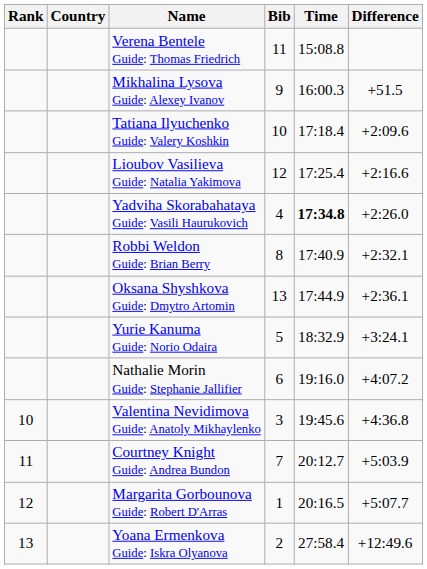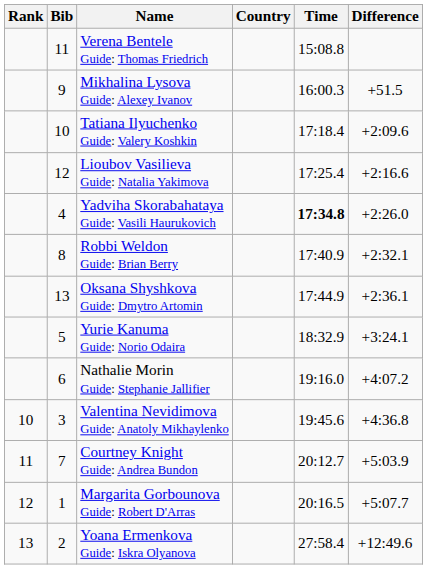columns swapped: Bib <-> Country
